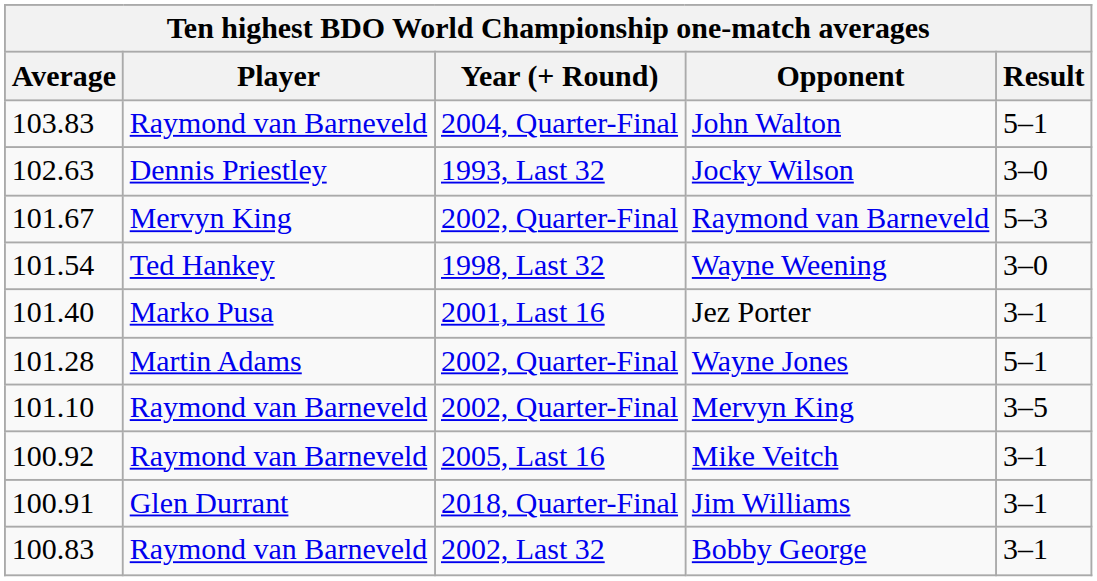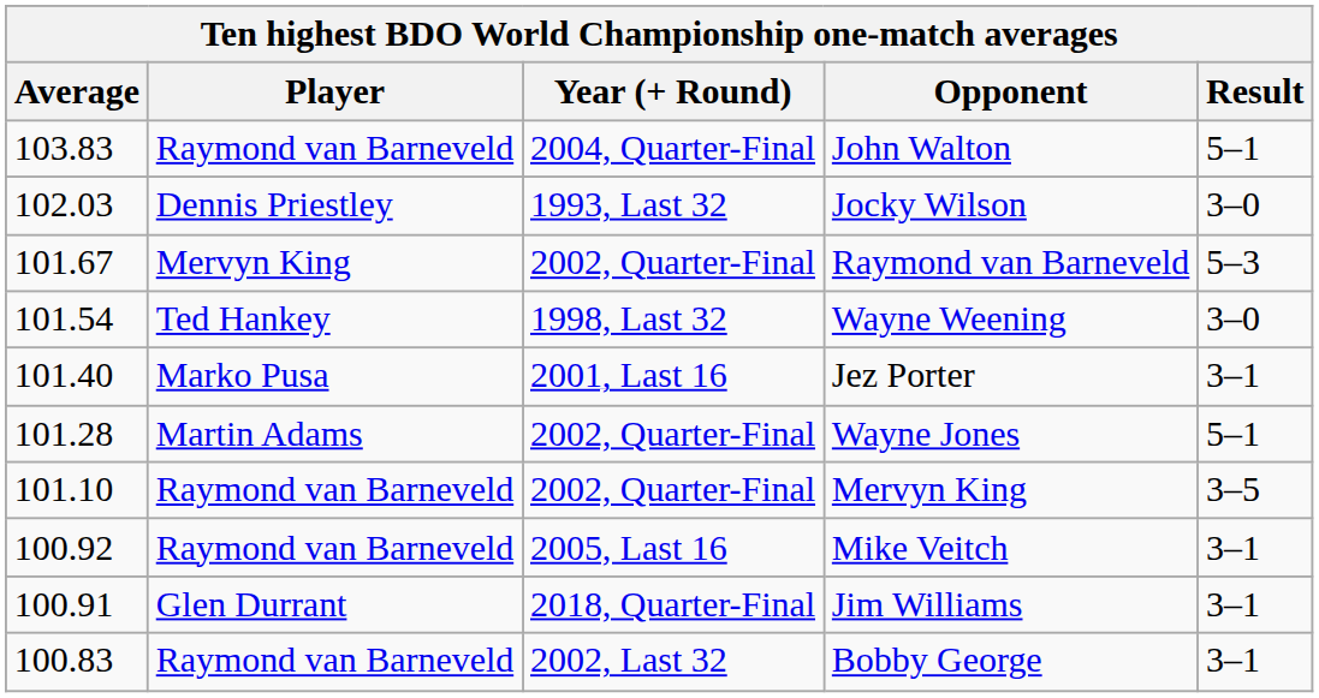Jocky Wilson | Average: 102.63 -> 102.03
